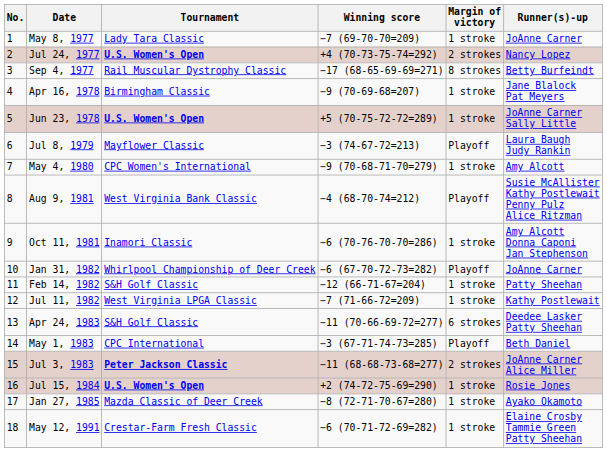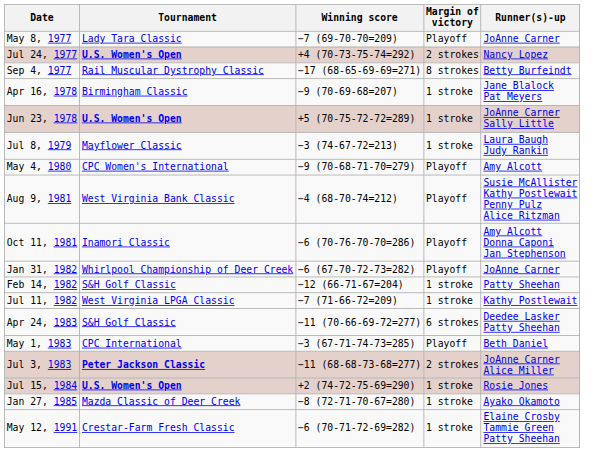- column: No. | 1 | 2 | 3 | 4 | 5 | 6 | 7 | 8 | 9 | 10 | 11 | 12 | 13 | 14 | 15 | 16 | 17 | 18
May 8, 1977 | Margin of victory: 1 stroke -> Playoff
Jul 8, 1979 | Margin of victory: Playoff -> 1 stroke
May 4, 1980 | Margin of victory: 1 stroke -> Playoff
Oct 11, 1981 | Margin of victory: 1 stroke -> Playoff
